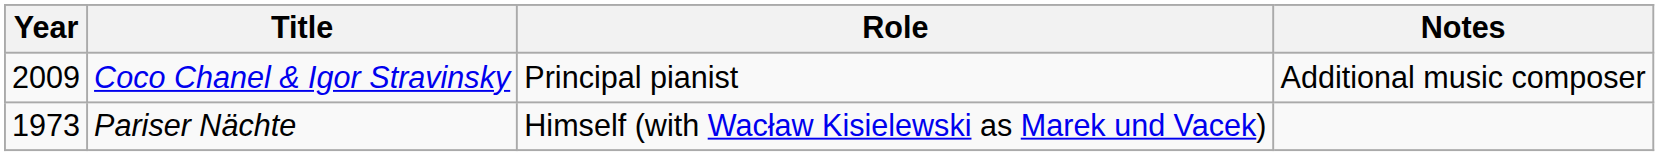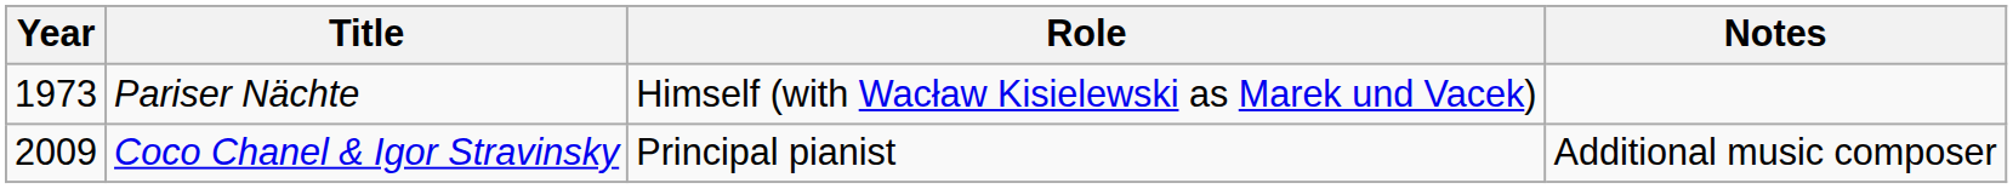rows swapped: Pariser Nächte <-> Coco Chanel & Igor Stravinsky
